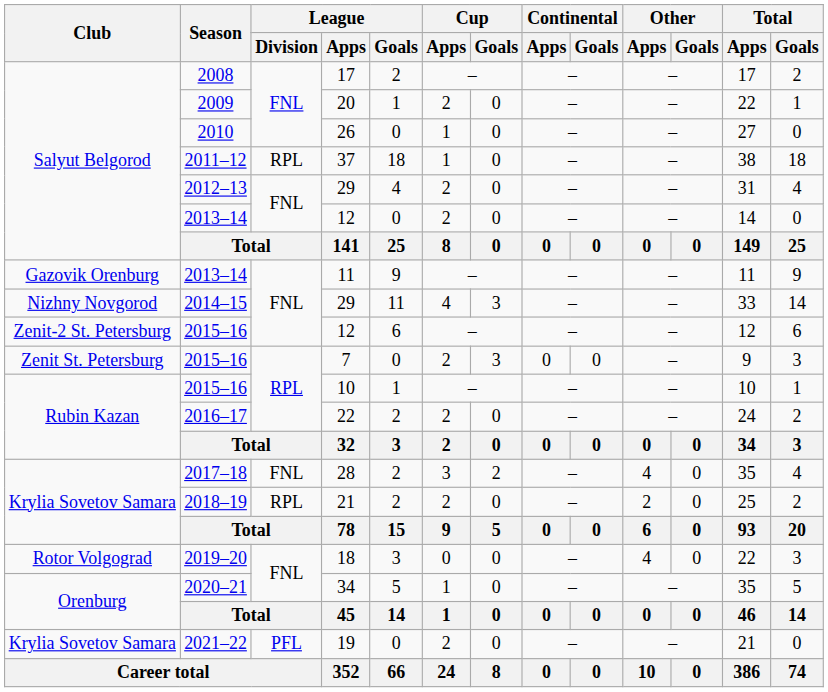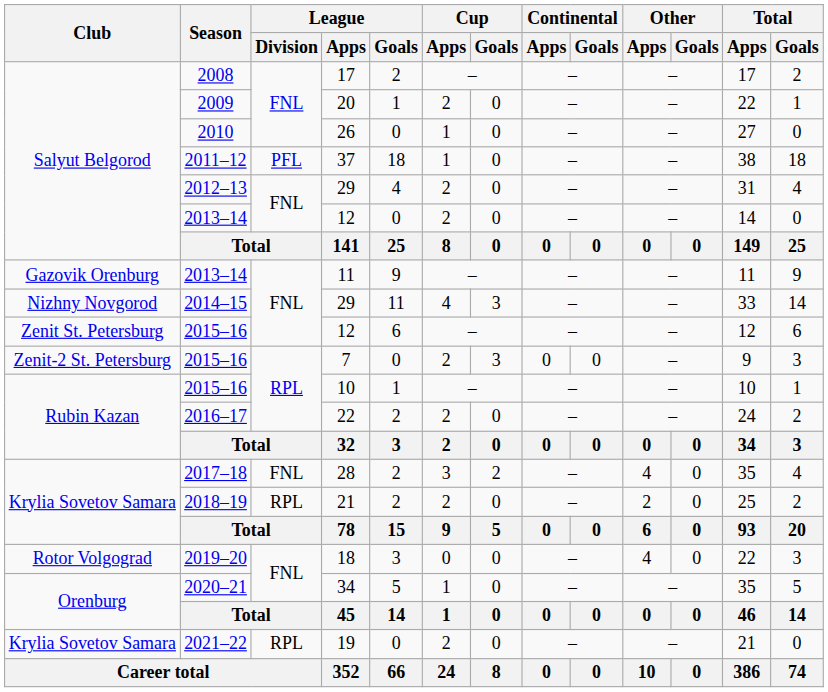37 | League / Division: RPL -> PFL
2015–16 / 12 | Club: Zenit-2 St. Petersburg -> Zenit St. Petersburg
7 | Club: Zenit St. Petersburg -> Zenit-2 St. Petersburg
19 | League / Division: PFL -> RPL
